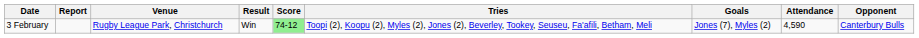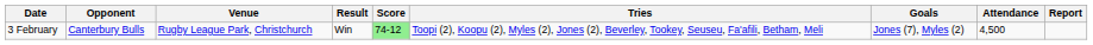columns swapped: Opponent <-> Report
3 February | Attendance: 4,590 -> 4,500
